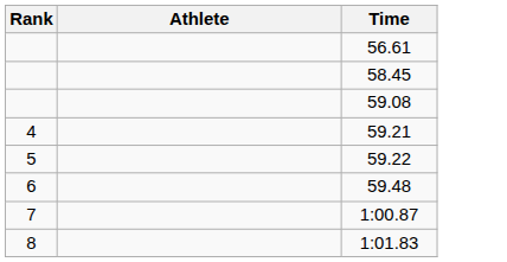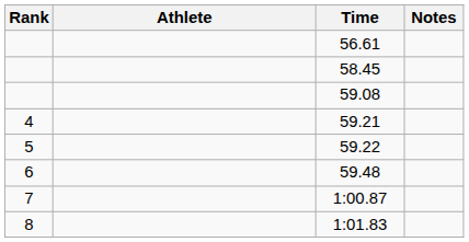+ column: Notes
